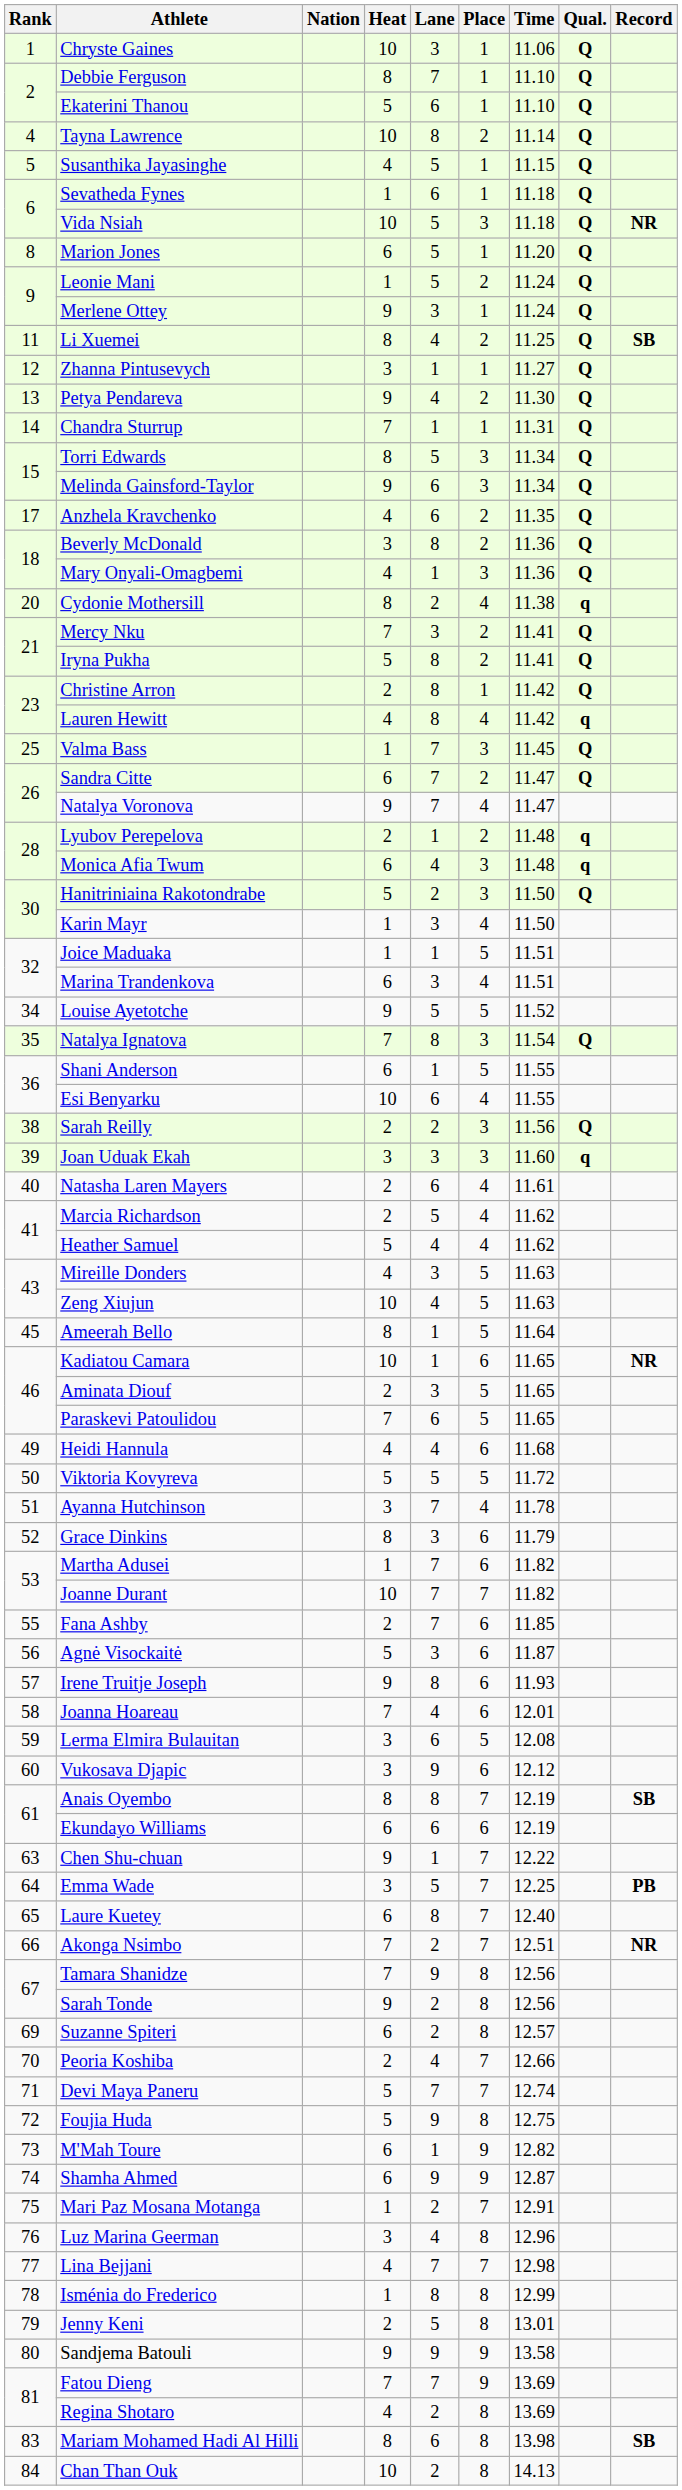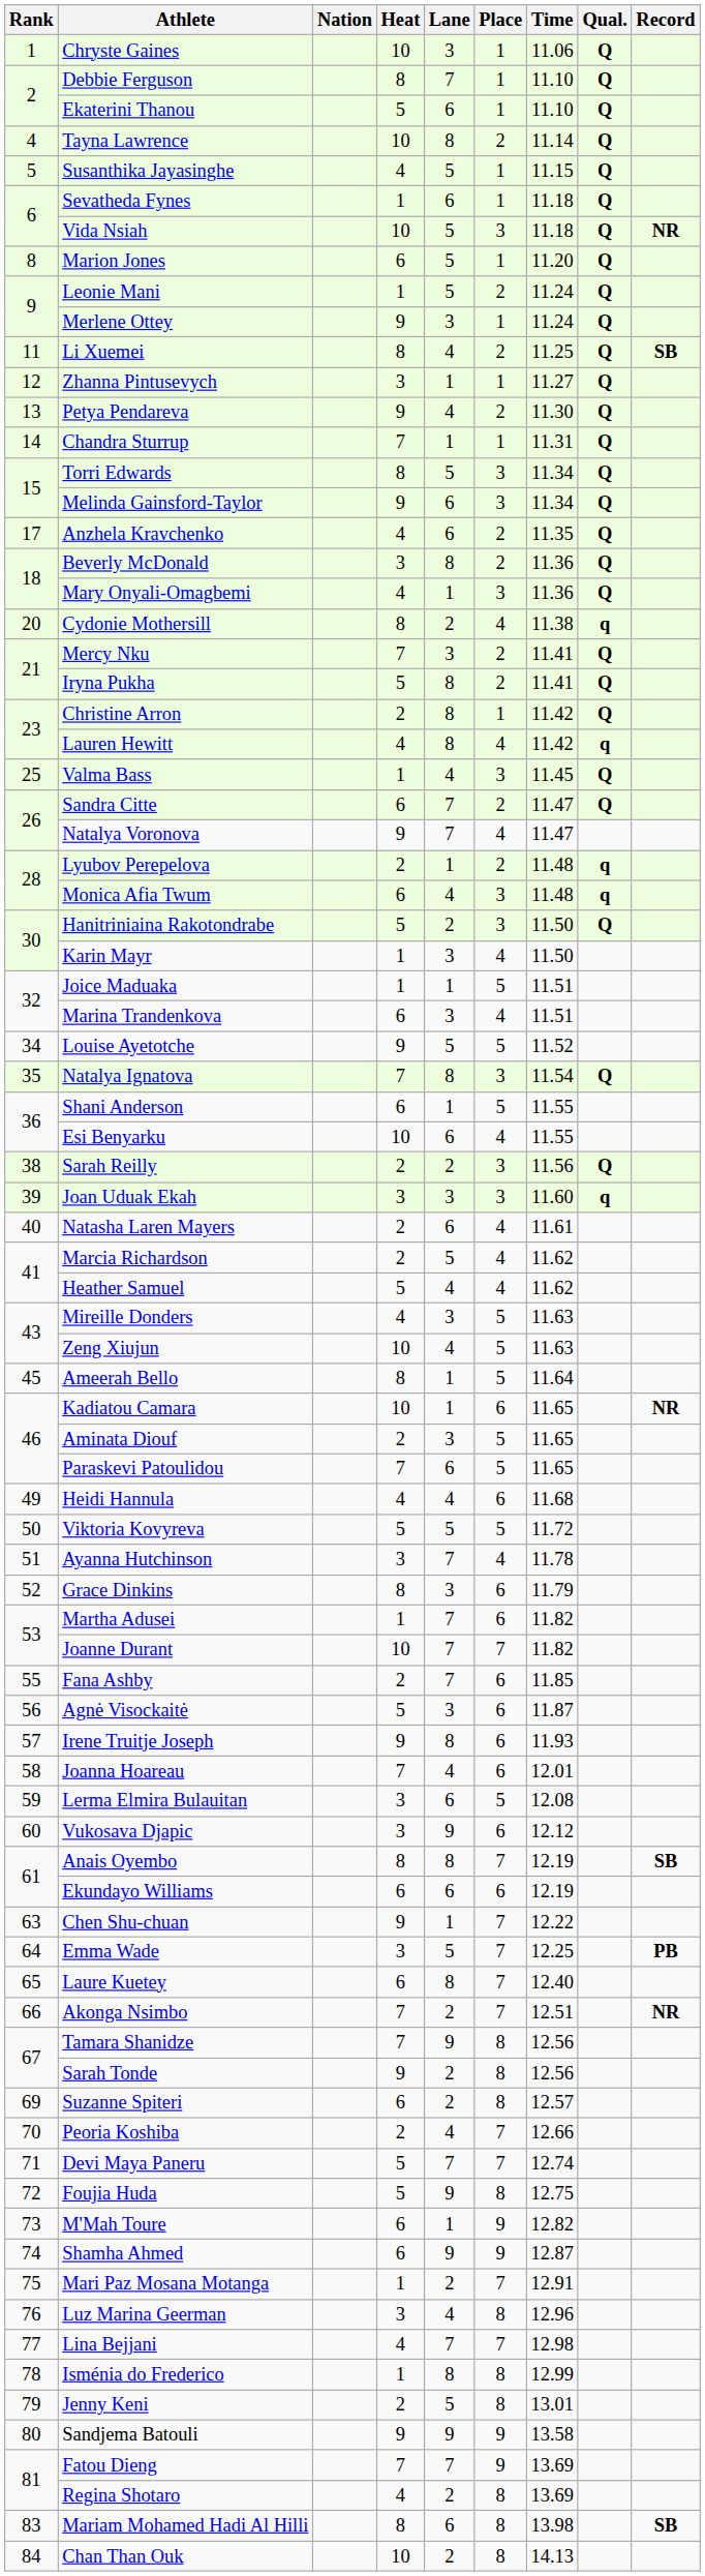Valma Bass | Lane: 7 -> 4
